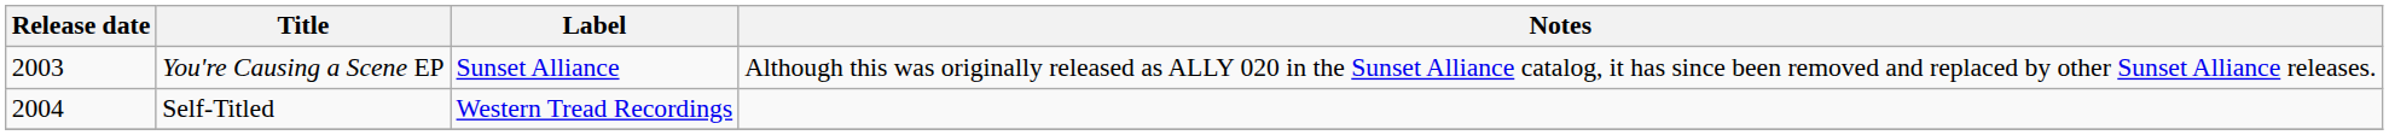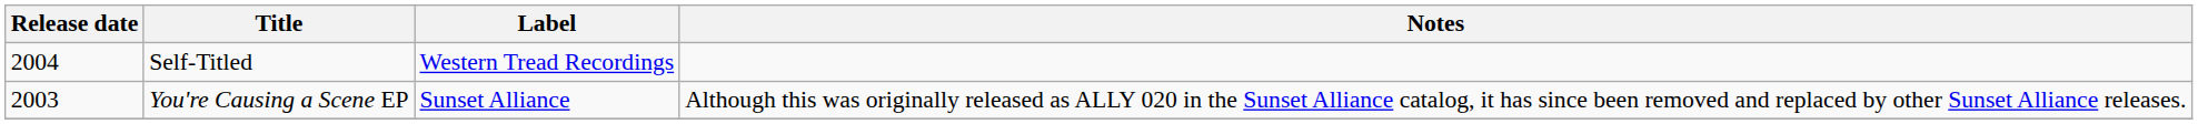rows swapped: You're Causing a Scene EP <-> Self-Titled
